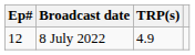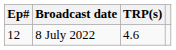8 July 2022 | TRP(s): 4.9 -> 4.6
